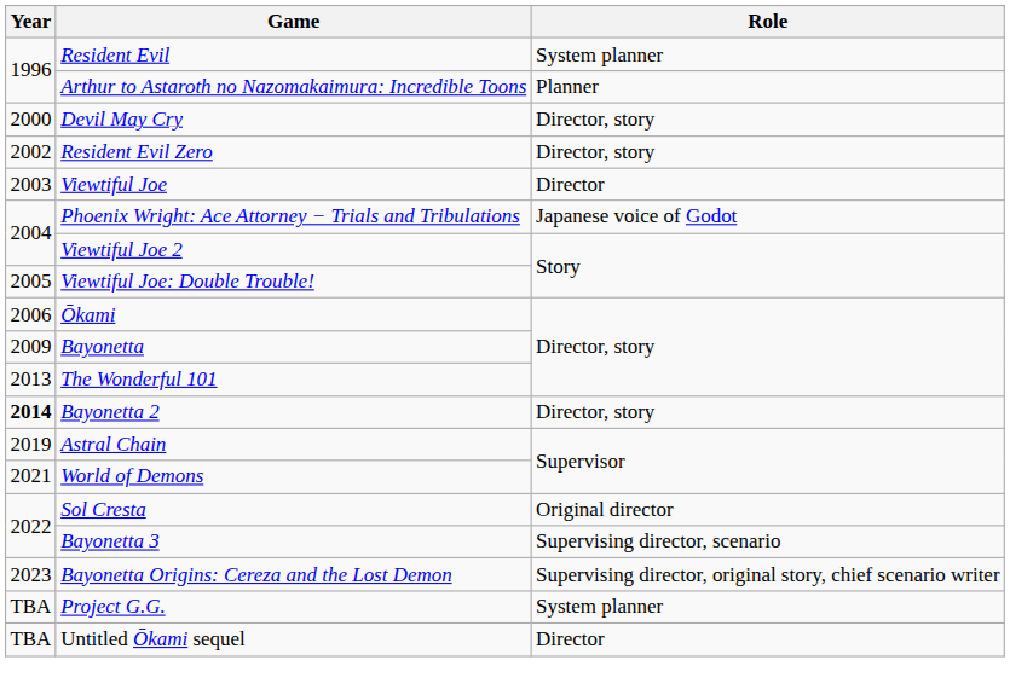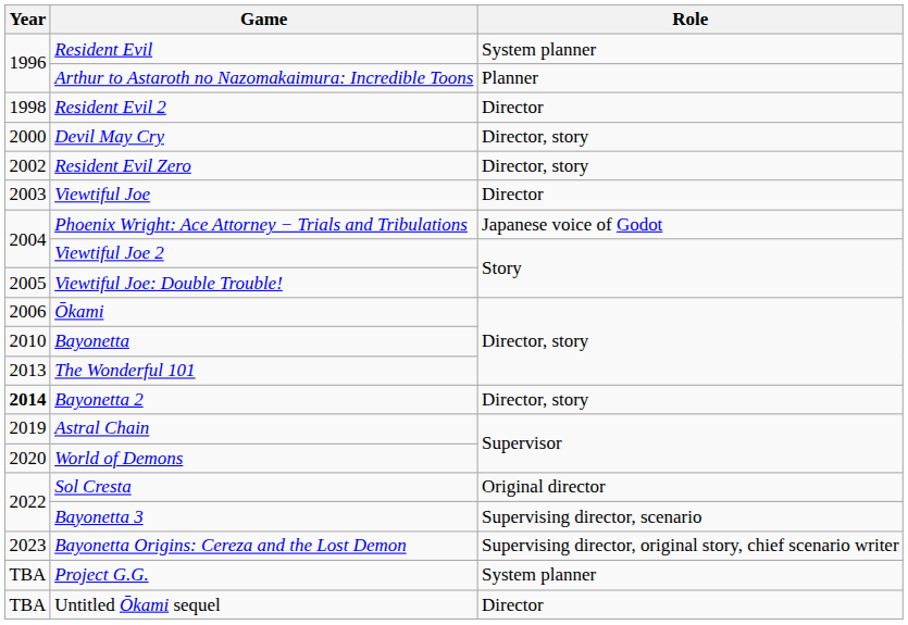+ row: 1998 | Resident Evil 2 | Director
Bayonetta | Year: 2009 -> 2010
World of Demons | Year: 2021 -> 2020
